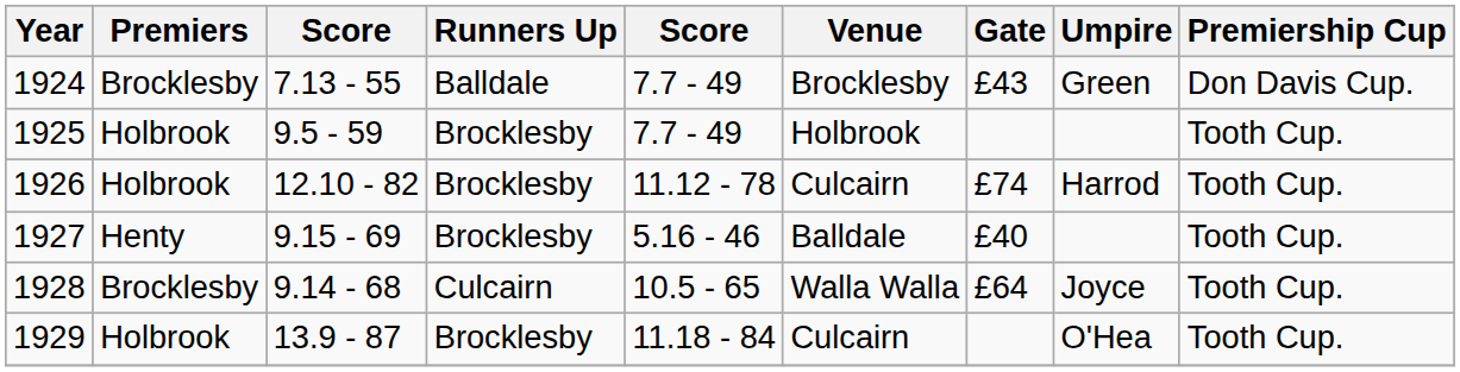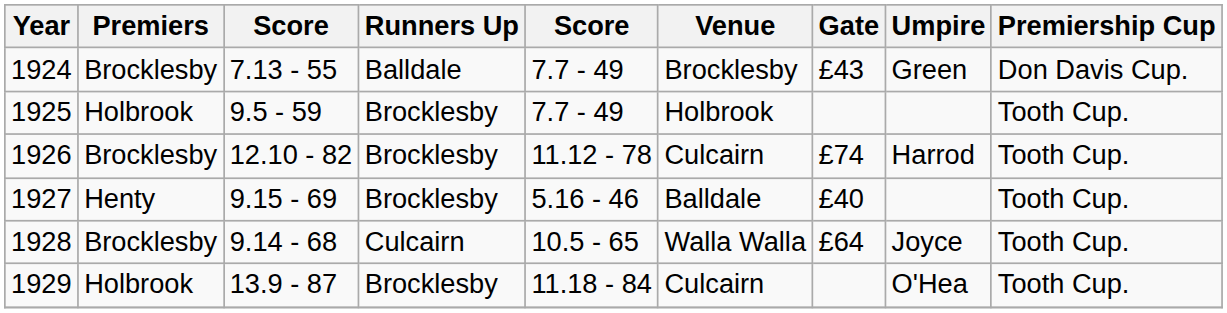1926 | Premiers: Holbrook -> Brocklesby
